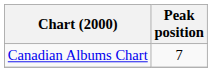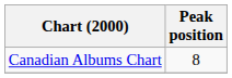Canadian Albums Chart | Peak position: 7 -> 8
